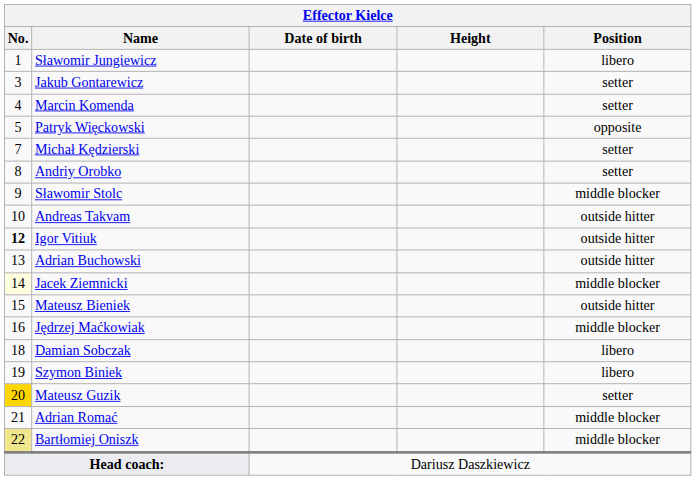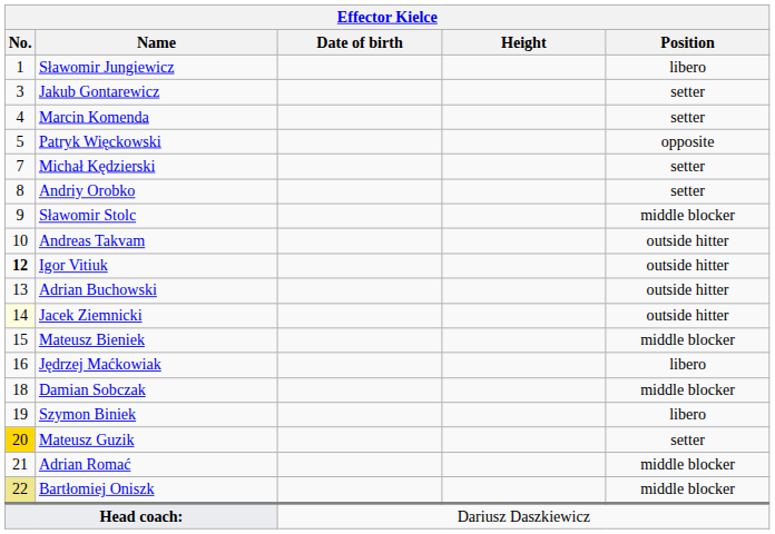Jacek Ziemnicki | Position: middle blocker -> outside hitter
Mateusz Bieniek | Position: outside hitter -> middle blocker
Jędrzej Maćkowiak | Position: middle blocker -> libero
Damian Sobczak | Position: libero -> middle blocker
